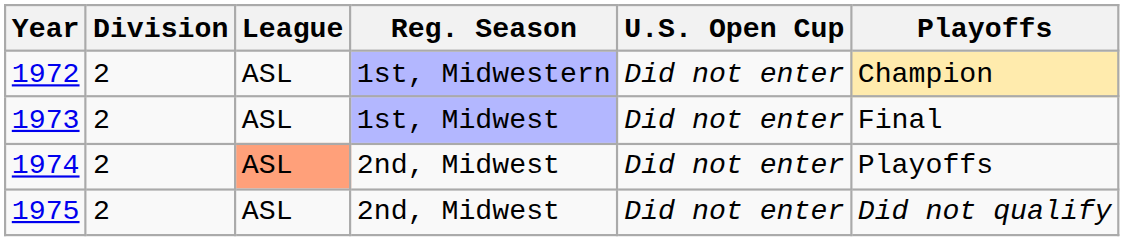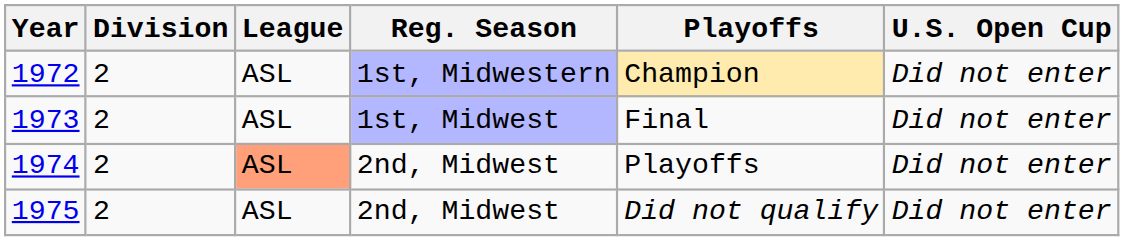columns swapped: Playoffs <-> U.S. Open Cup
